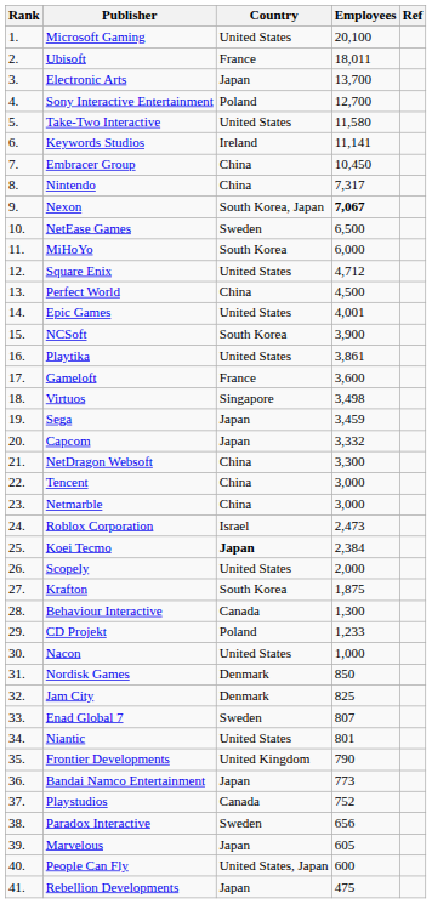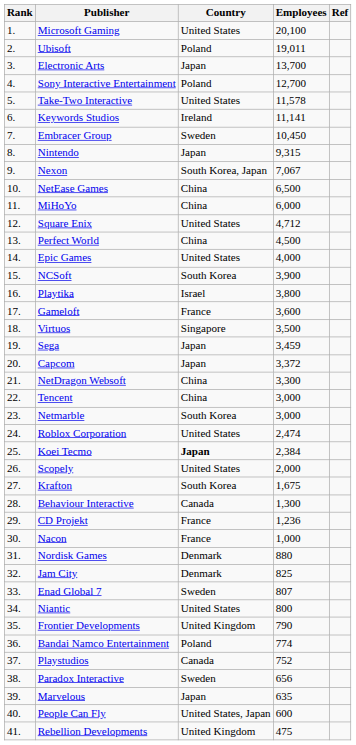Ubisoft | Country: France -> Poland
Ubisoft | Employees: 18,011 -> 19,011
Take-Two Interactive | Employees: 11,580 -> 11,578
Embracer Group | Country: China -> Sweden
Nintendo | Country: China -> Japan
Nintendo | Employees: 7,317 -> 9,315
Nexon | Employees: bold -> normal
NetEase Games | Country: Sweden -> China
MiHoYo | Country: South Korea -> China
Epic Games | Employees: 4,001 -> 4,000
Playtika | Country: United States -> Israel
Playtika | Employees: 3,861 -> 3,800
Virtuos | Employees: 3,498 -> 3,500
Capcom | Employees: 3,332 -> 3,372
Netmarble | Country: China -> South Korea
Roblox Corporation | Country: Israel -> United States
Roblox Corporation | Employees: 2,473 -> 2,474
Krafton | Employees: 1,875 -> 1,675
CD Projekt | Country: Poland -> France
CD Projekt | Employees: 1,233 -> 1,236
Nacon | Country: United States -> France
Nordisk Games | Employees: 850 -> 880
Niantic | Employees: 801 -> 800
Bandai Namco Entertainment | Country: Japan -> Poland
Bandai Namco Entertainment | Employees: 773 -> 774
Marvelous | Employees: 605 -> 635
Rebellion Developments | Country: Japan -> United Kingdom
